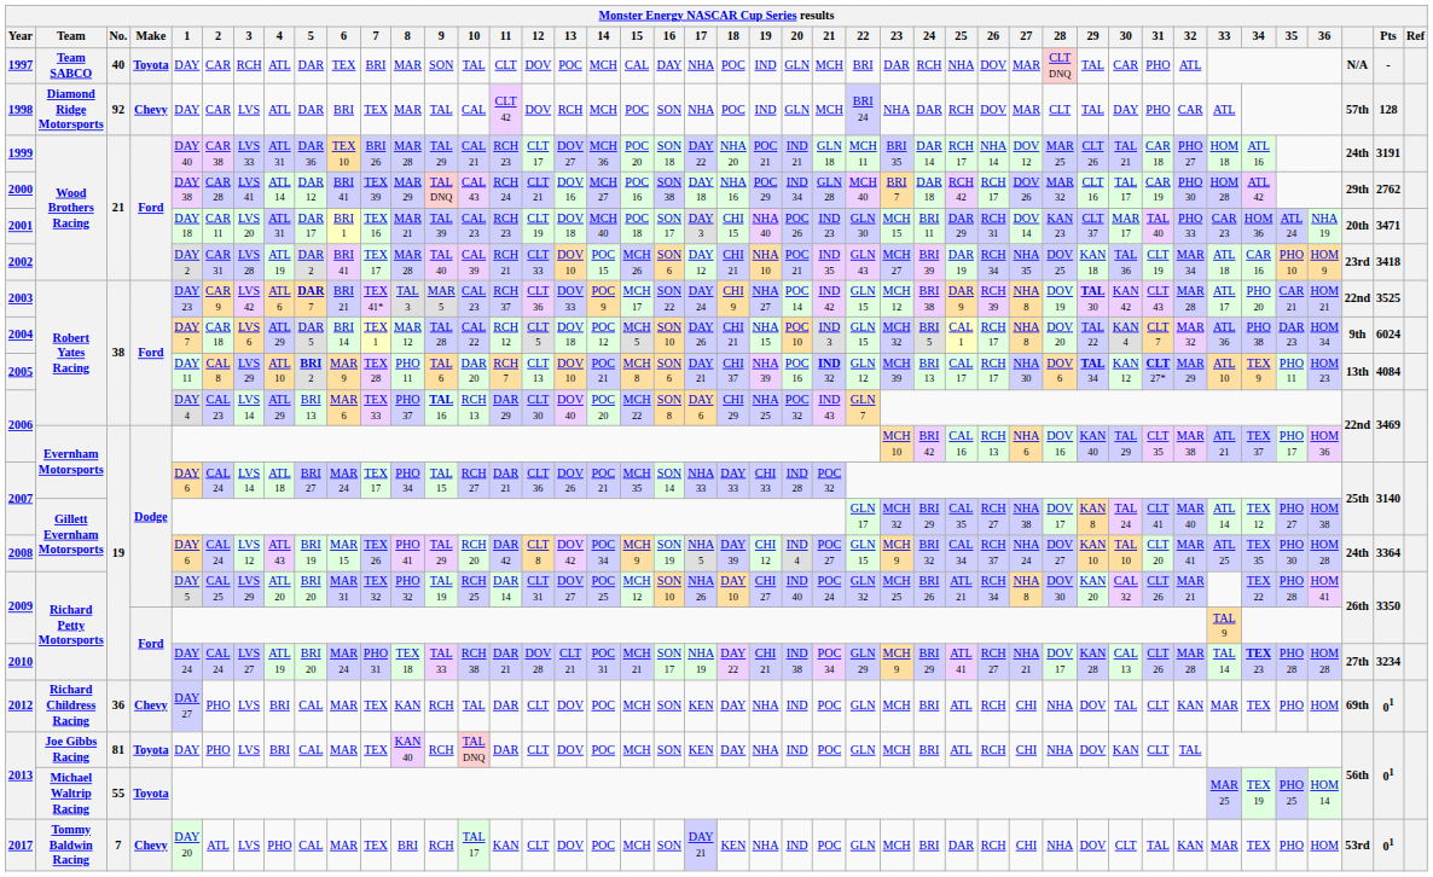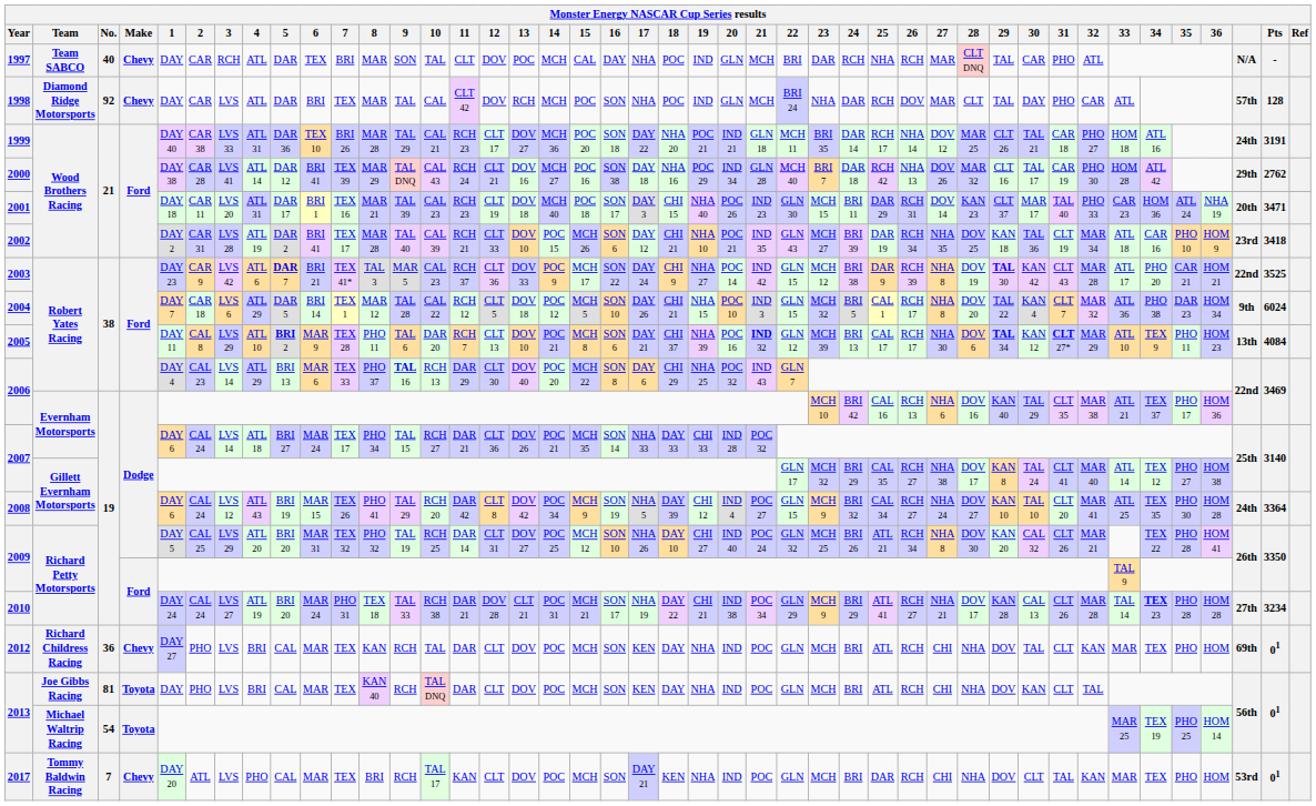1997 | Make: Toyota -> Chevy
1997 | 26: DOV -> RCH
2000 | 26: RCH 17 -> NHA 13
2008 | 26: RCH 37 -> RCH 27
2013 / Michael Waltrip Racing | No.: 55 -> 54
